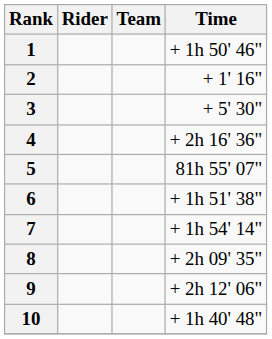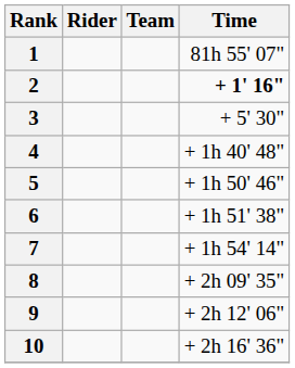1 | Time: + 1h 50' 46" -> 81h 55' 07"
2 | Time: normal -> bold
4 | Time: + 2h 16' 36" -> + 1h 40' 48"
5 | Time: 81h 55' 07" -> + 1h 50' 46"
10 | Time: + 1h 40' 48" -> + 2h 16' 36"
